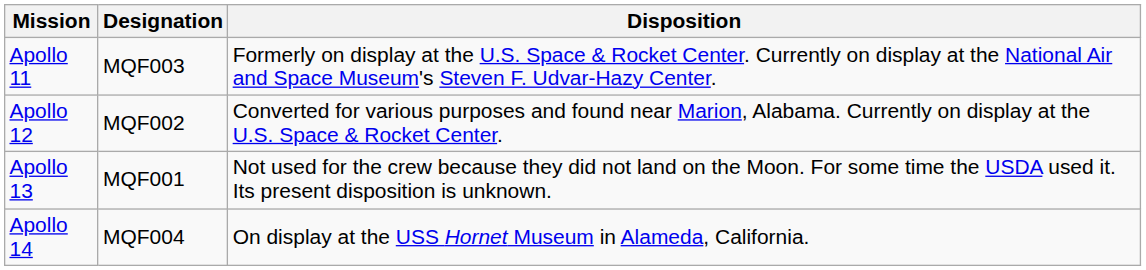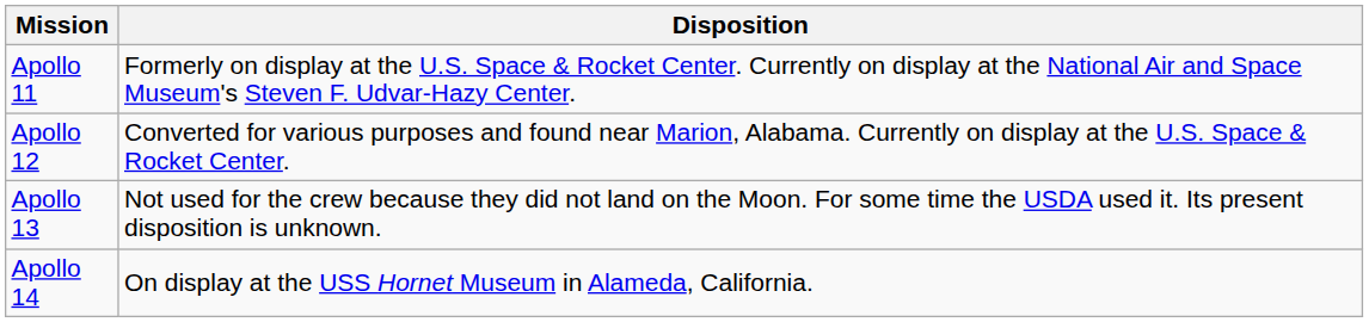- column: Designation | MQF003 | MQF002 | MQF001 | MQF004
